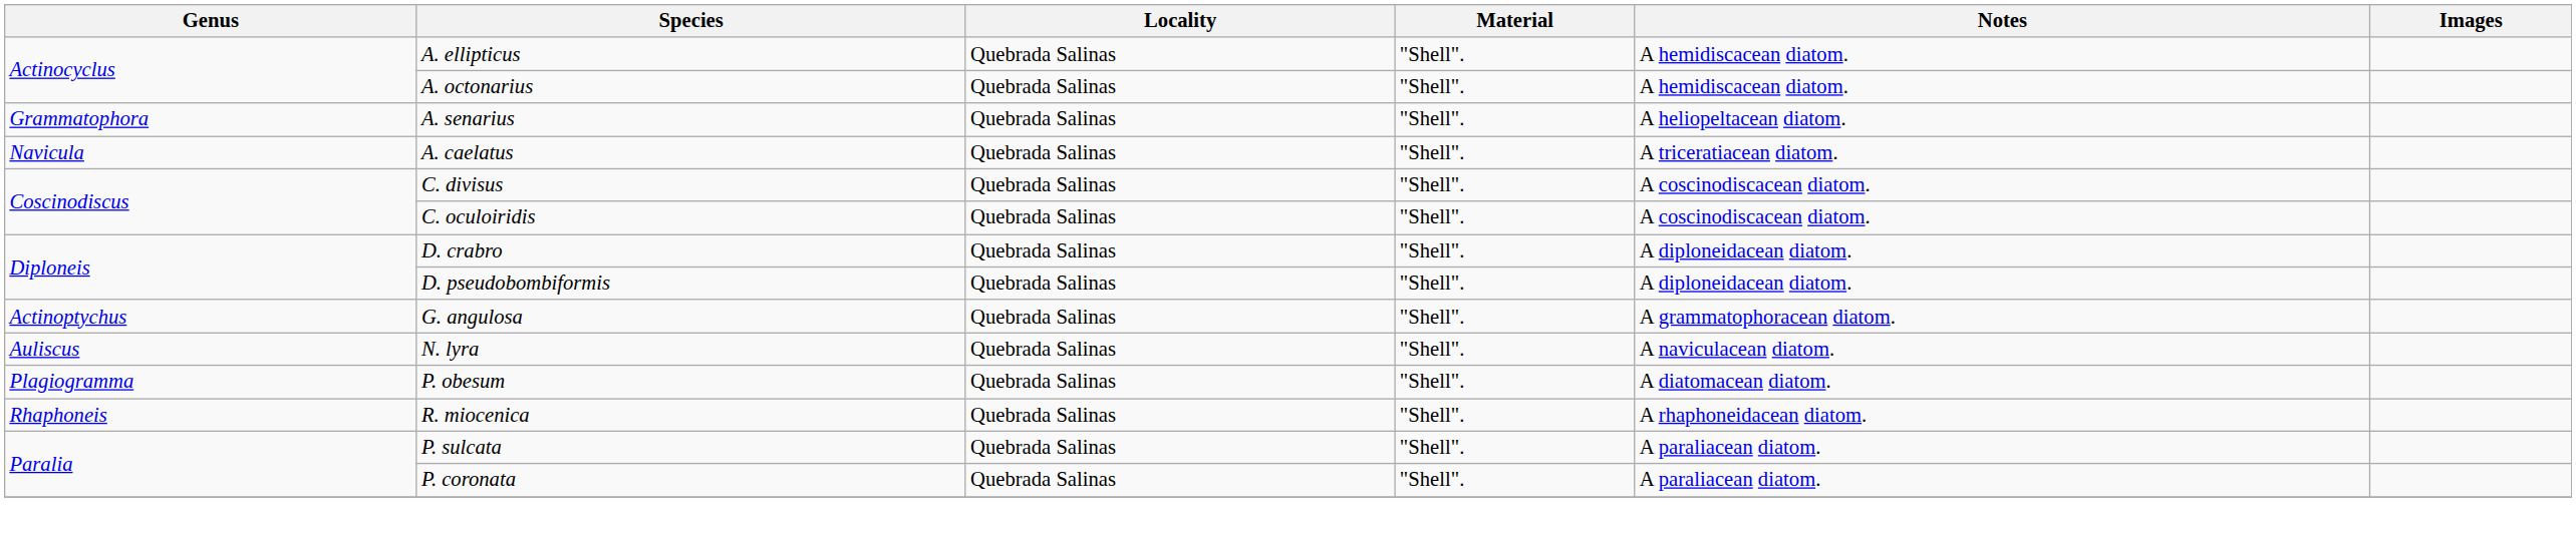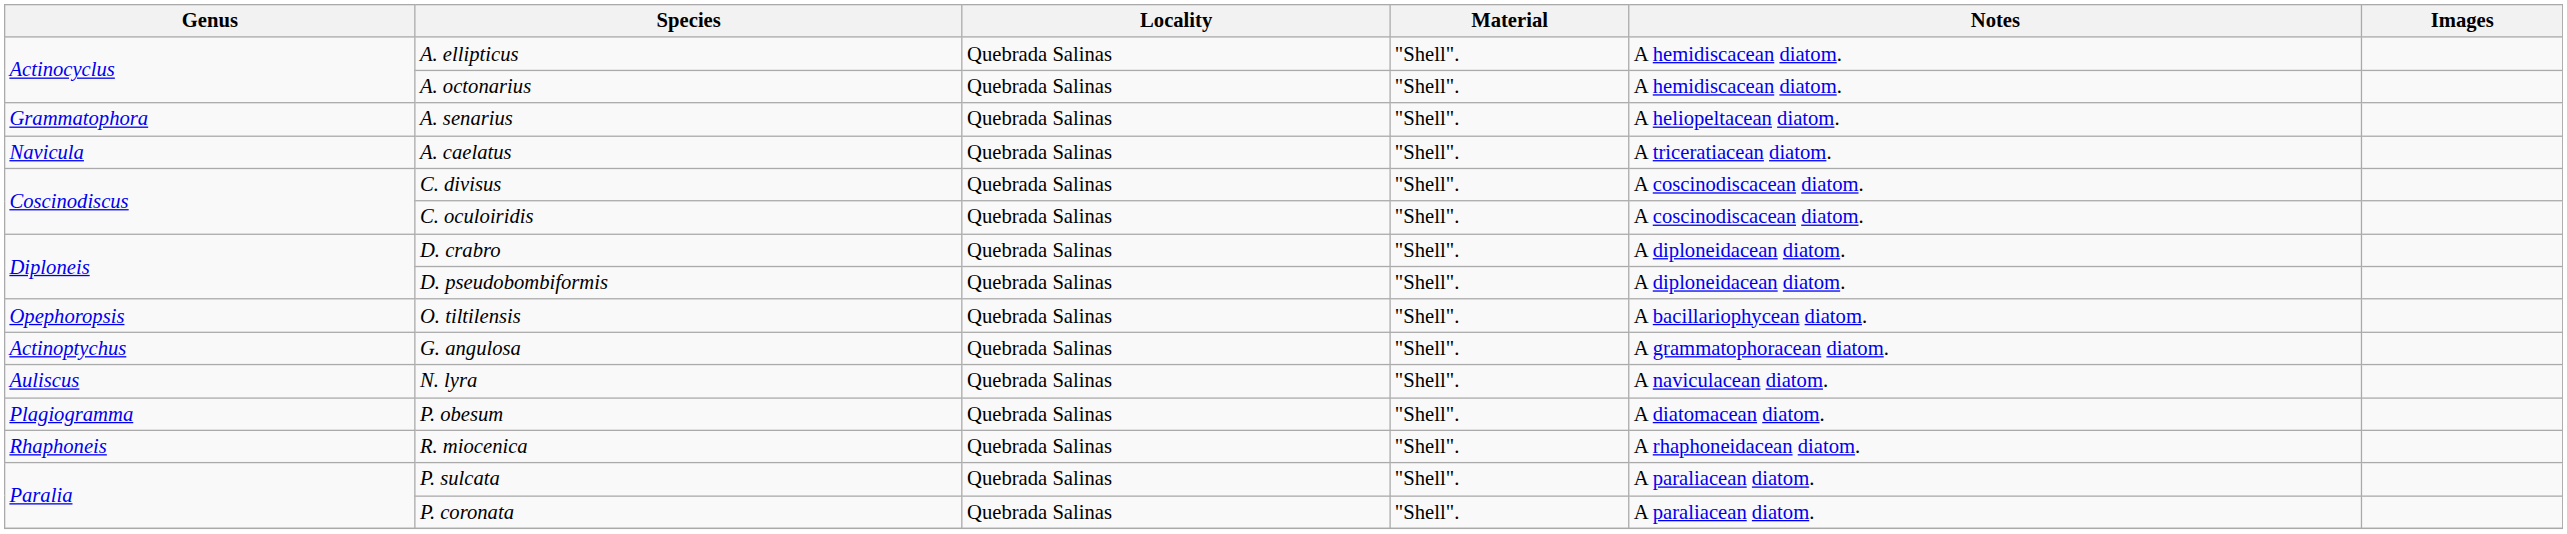+ row: Opephoropsis | O. tiltilensis | Quebrada Salinas | "Shell". | A bacillariophycean diatom.
